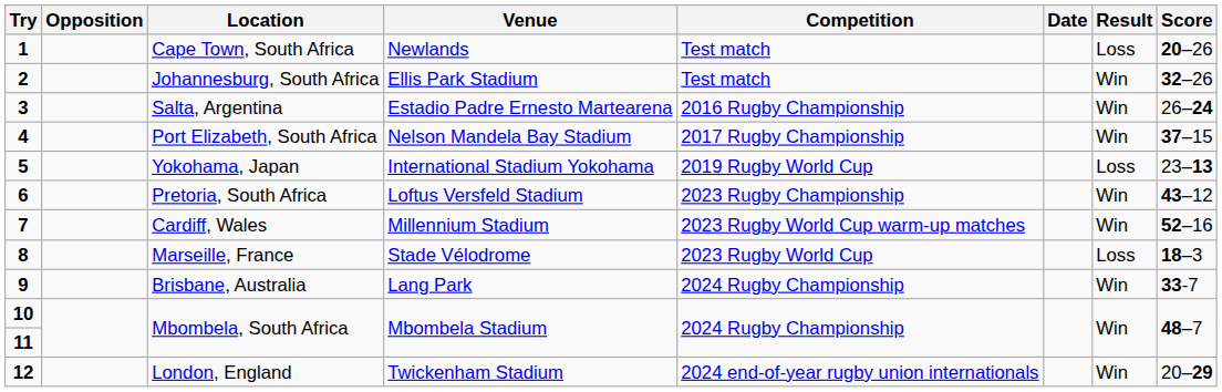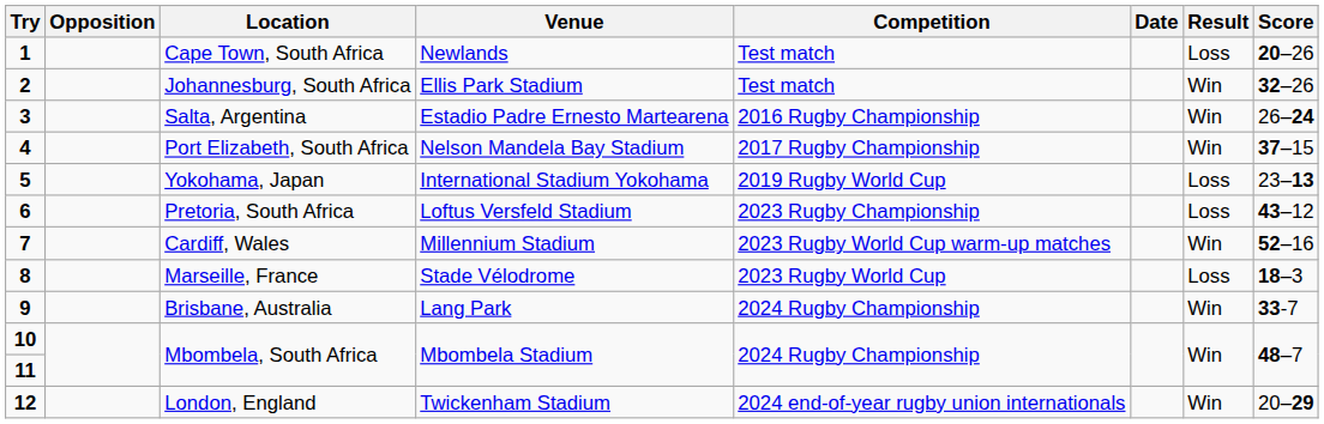Pretoria, South Africa | Result: Win -> Loss
